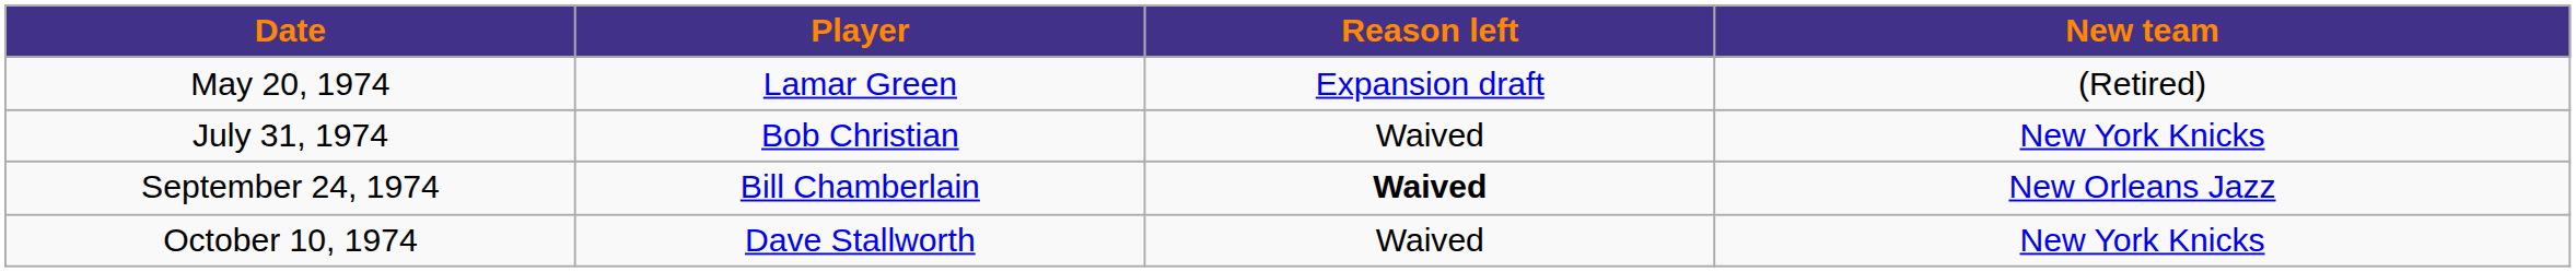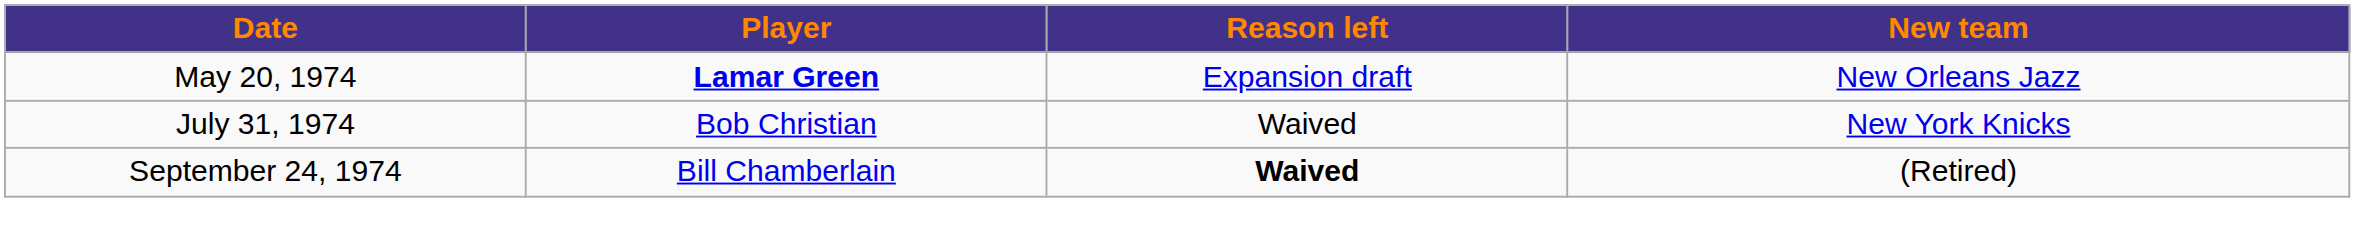May 20, 1974 | Player: normal -> bold
May 20, 1974 | New team: (Retired) -> New Orleans Jazz
September 24, 1974 | New team: New Orleans Jazz -> (Retired)
- row: October 10, 1974 | Dave Stallworth | Waived | New York Knicks
